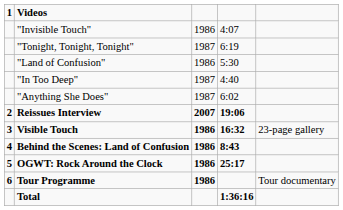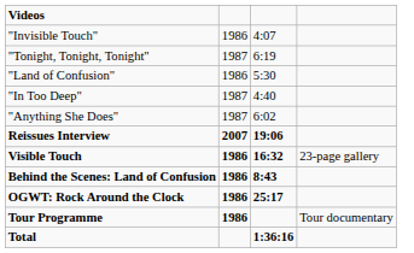- column: 1 | 2 | 3 | 4 | 5 | 6
